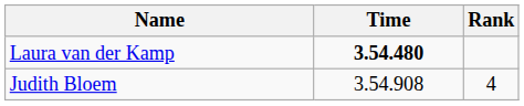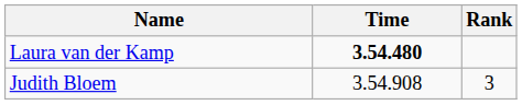Judith Bloem | Rank: 4 -> 3
